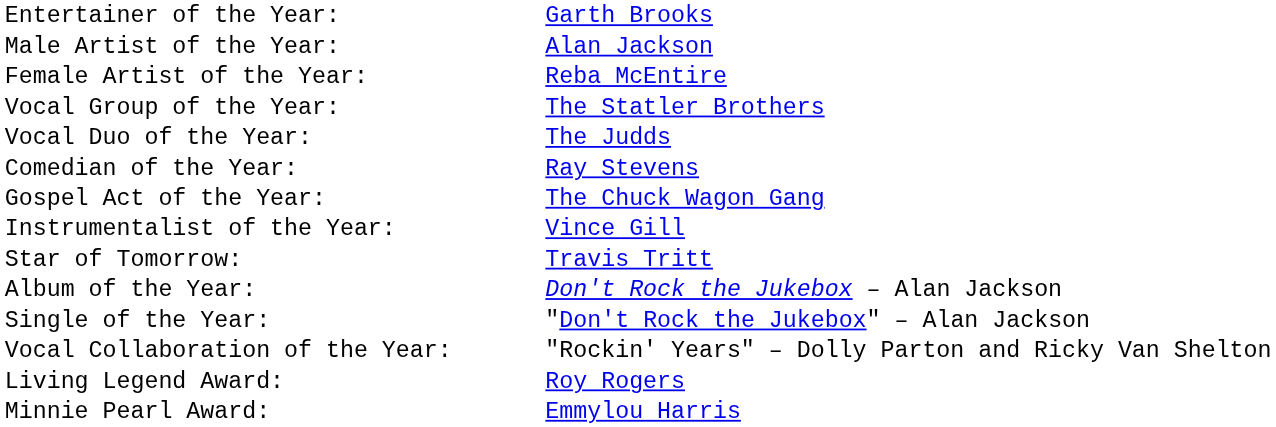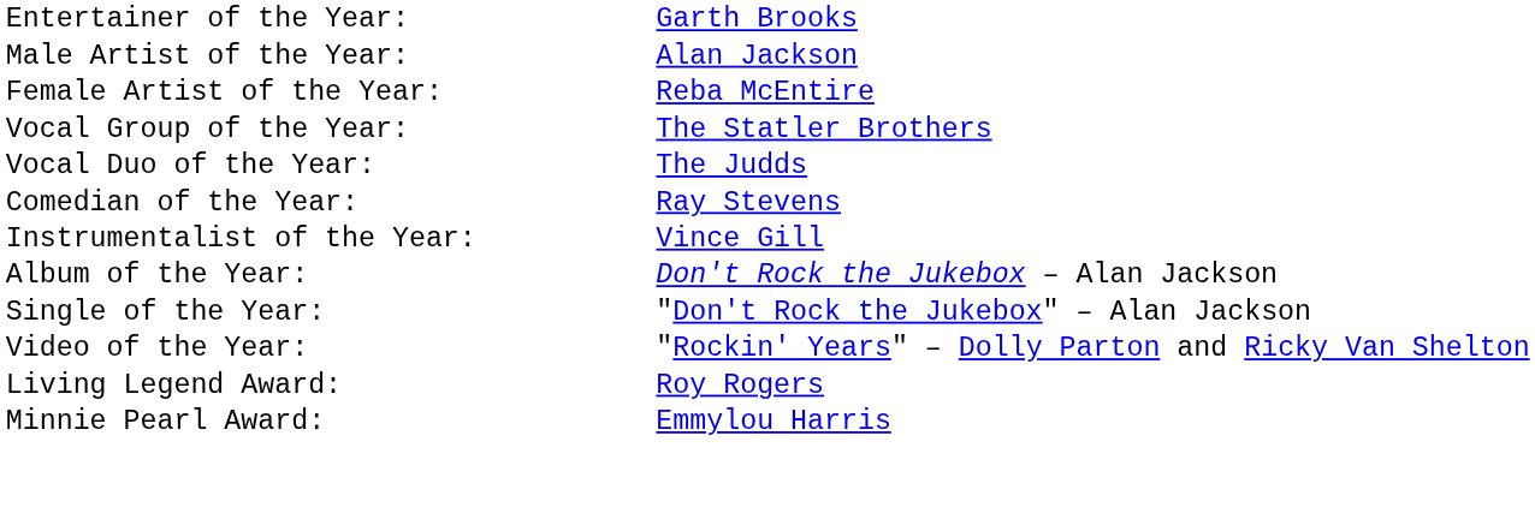- row: Gospel Act of the Year: | The Chuck Wagon Gang
- row: Star of Tomorrow: | Travis Tritt
+ row: Video of the Year: | "Rockin' Years" – Dolly Parton and Ricky Van Shelton
- row: Vocal Collaboration of the Year: | "Rockin' Years" – Dolly Parton and Ricky Van Shelton
